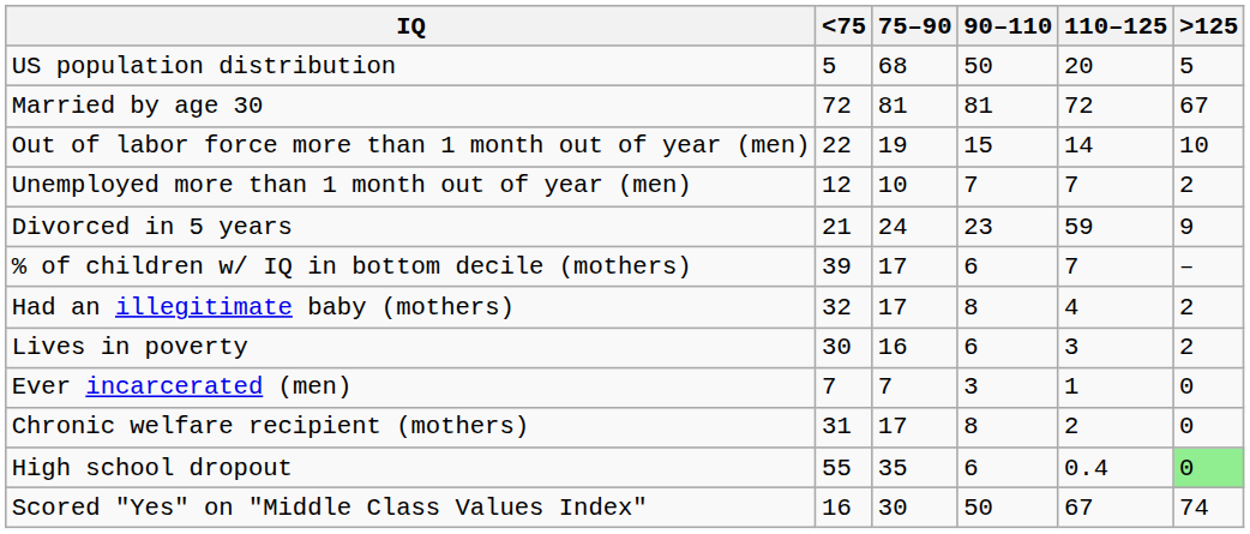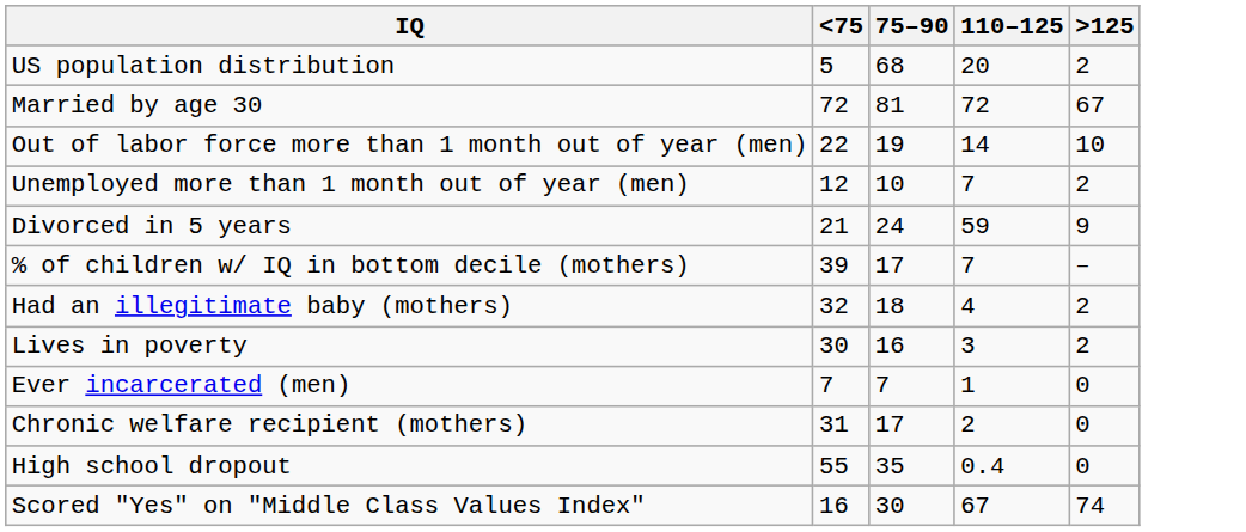- column: 90–110 | 50 | 81 | 15 | 7 | 23 | 6 | 8 | 6 | 3 | 8 | 6 | 50
US population distribution | >125: 5 -> 2
Had an illegitimate baby (mothers) | 75–90: 17 -> 18
High school dropout | >125: lightgreen background -> no background
